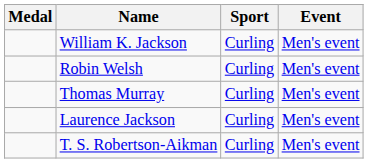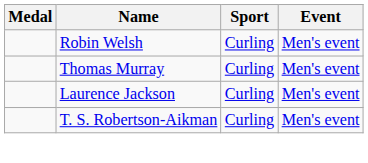- row: William K. Jackson | Curling | Men's event
